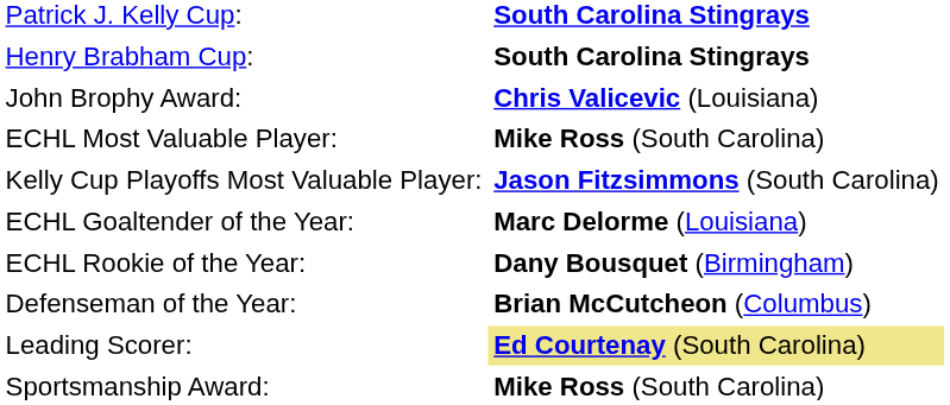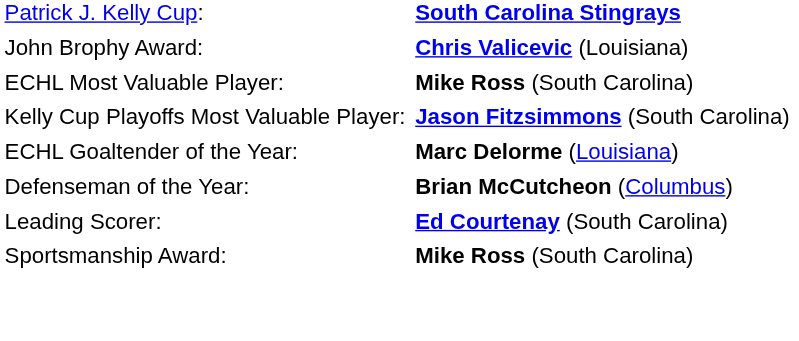- row: Henry Brabham Cup: | South Carolina Stingrays
- row: ECHL Rookie of the Year: | Dany Bousquet (Birmingham)
Leading Scorer: | column 2: khaki background -> no background
